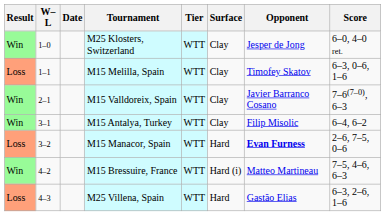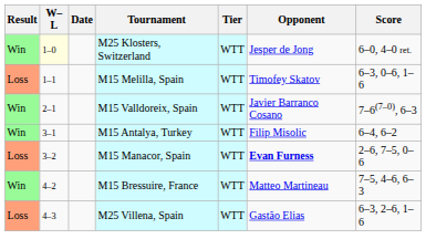- column: Surface | Clay | Clay | Clay | Clay | Hard | Hard (i) | Hard
M25 Klosters, Switzerland | W–L: no background -> lightyellow background
